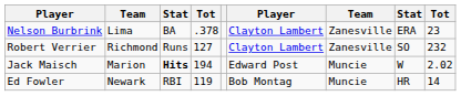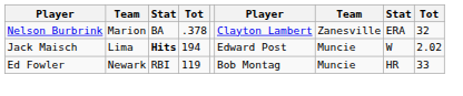Nelson Burbrink | column 2: Lima -> Marion
Nelson Burbrink | column 9: 23 -> 32
- row: Robert Verrier | Richmond | Runs | 127 | Clayton Lambert | Zanesville | SO | 232
Jack Maisch | column 2: Marion -> Lima
Ed Fowler | column 9: 14 -> 33
